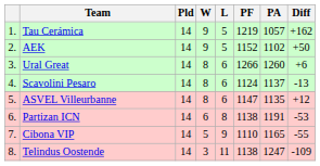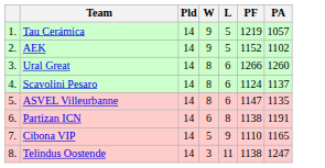- column: Diff | +162 | +50 | +6 | -13 | +12 | -53 | -55 | -109
